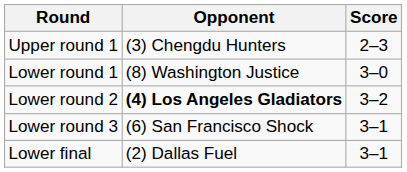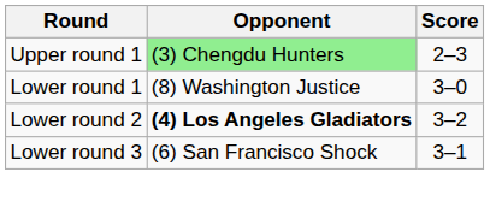Upper round 1 | Opponent: no background -> lightgreen background
- row: Lower final | (2) Dallas Fuel | 3–1
